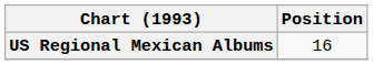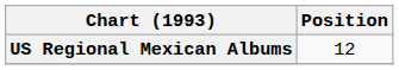US Regional Mexican Albums | Position: 16 -> 12
